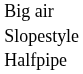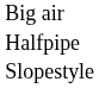rows swapped: Halfpipe <-> Slopestyle
